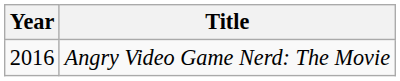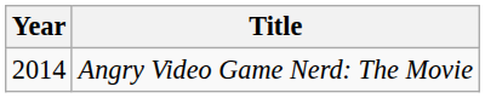Angry Video Game Nerd: The Movie | Year: 2016 -> 2014
